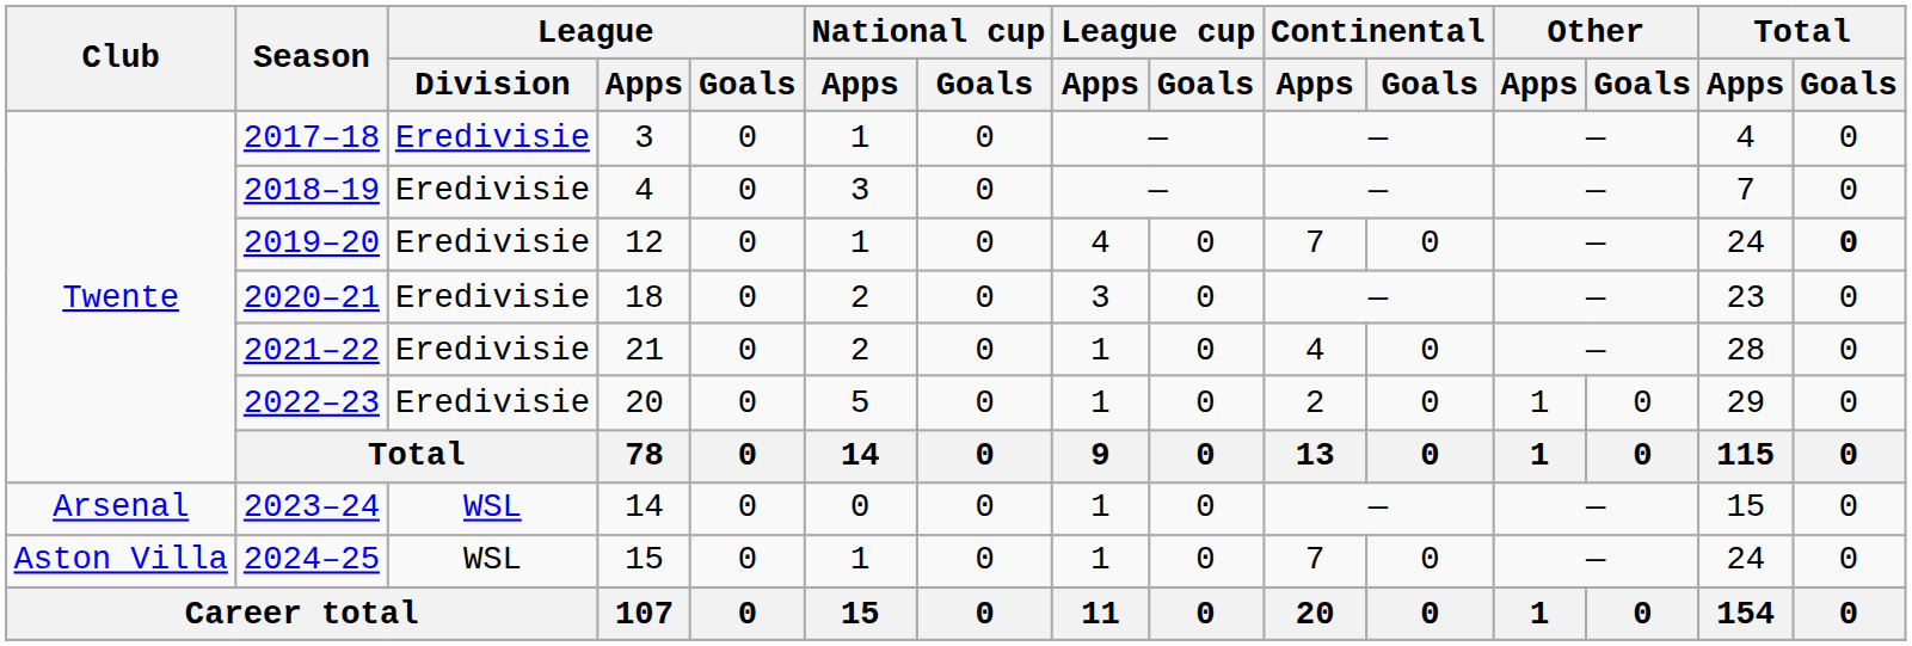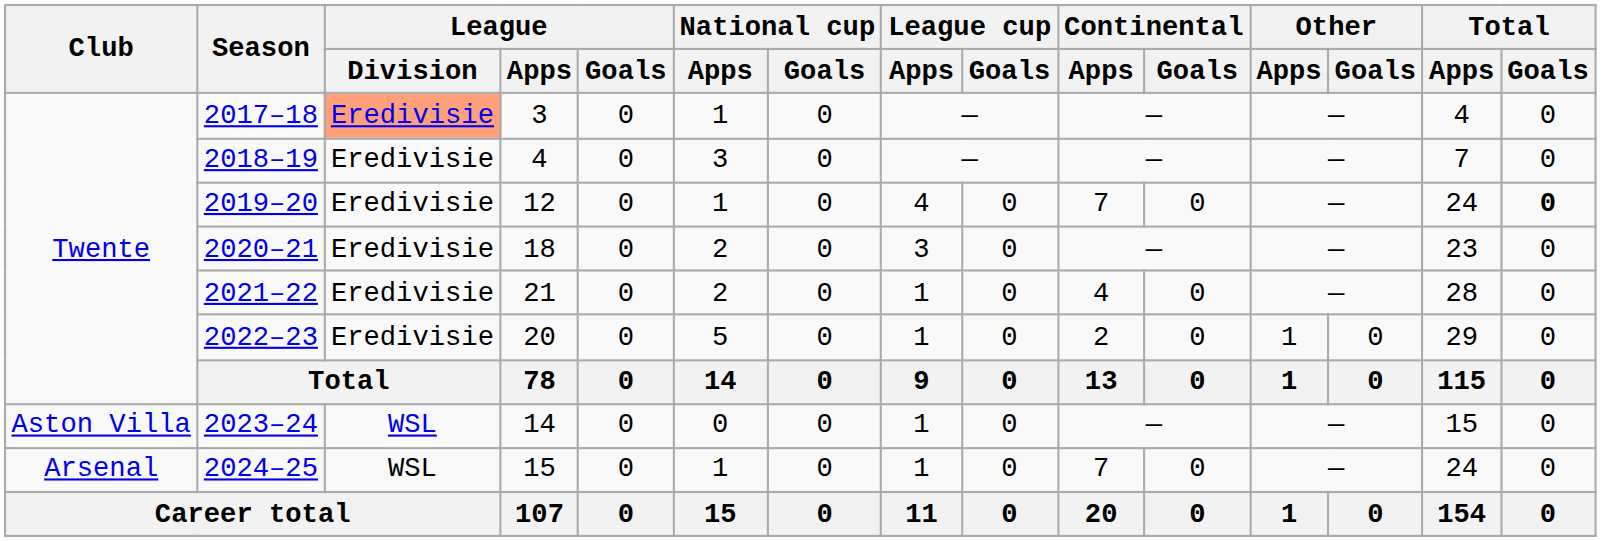2017–18 | League / Division: no background -> lightsalmon background
2023–24 | Club: Arsenal -> Aston Villa
2024–25 | Club: Aston Villa -> Arsenal
